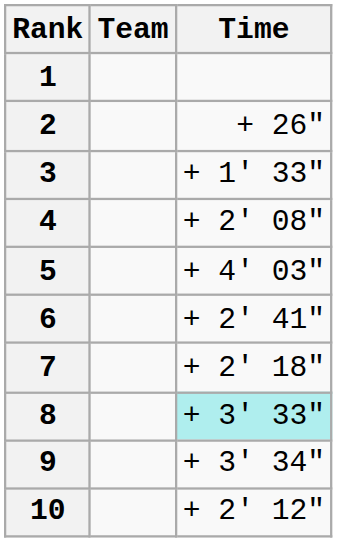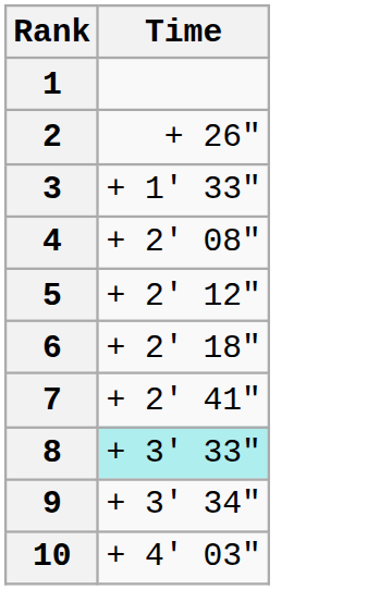- column: Team
5 | Time: + 4' 03" -> + 2' 12"
6 | Time: + 2' 41" -> + 2' 18"
7 | Time: + 2' 18" -> + 2' 41"
10 | Time: + 2' 12" -> + 4' 03"
